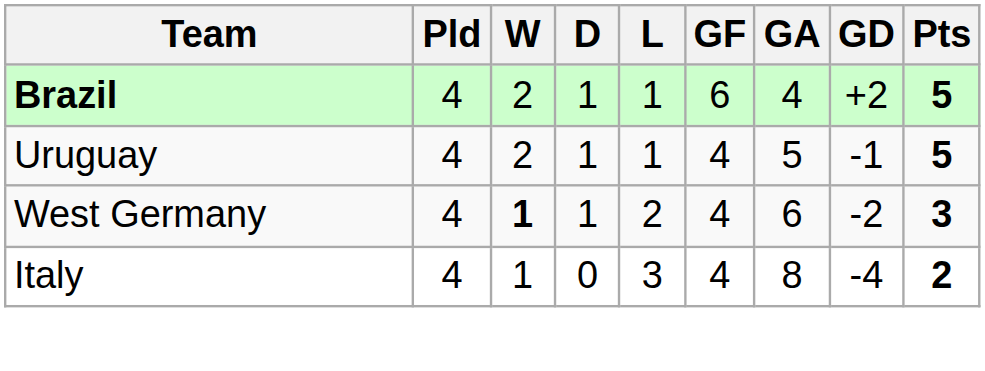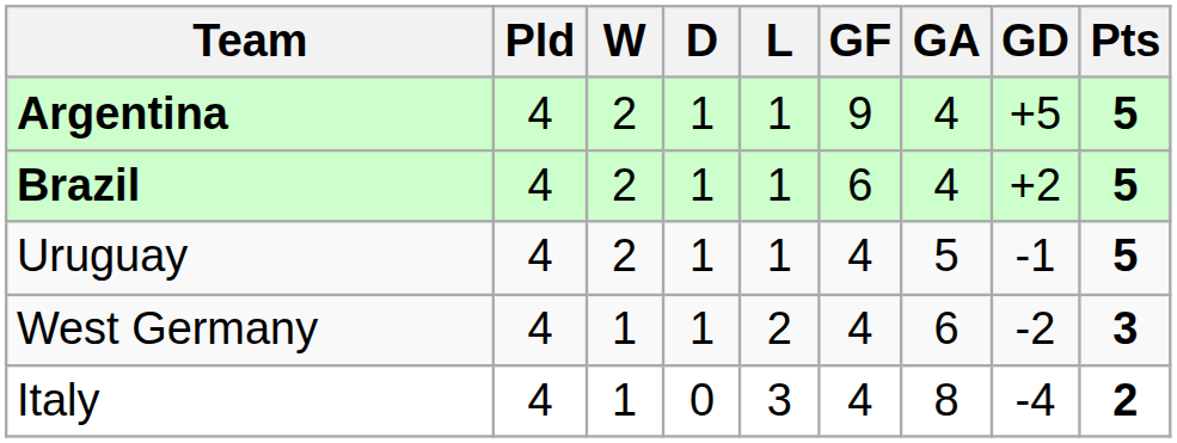+ row: Argentina | 4 | 2 | 1 | 1 | 9 | 4 | +5 | 5
West Germany | W: bold -> normal
